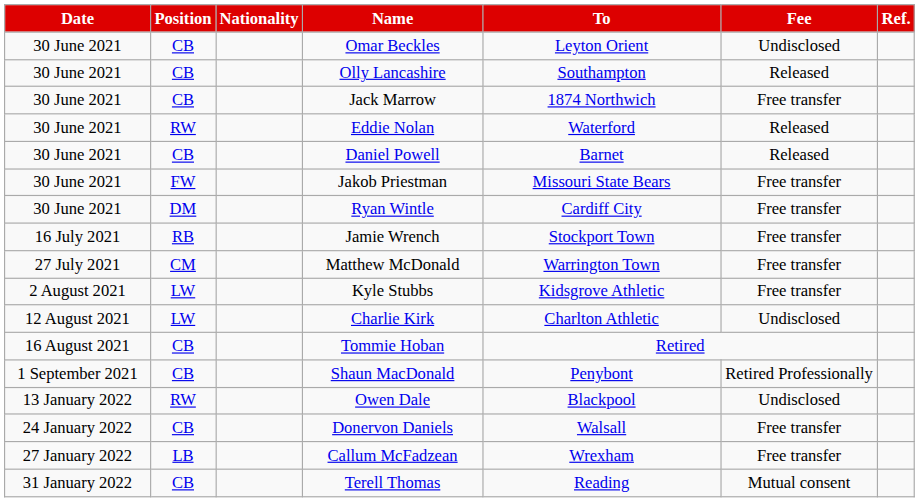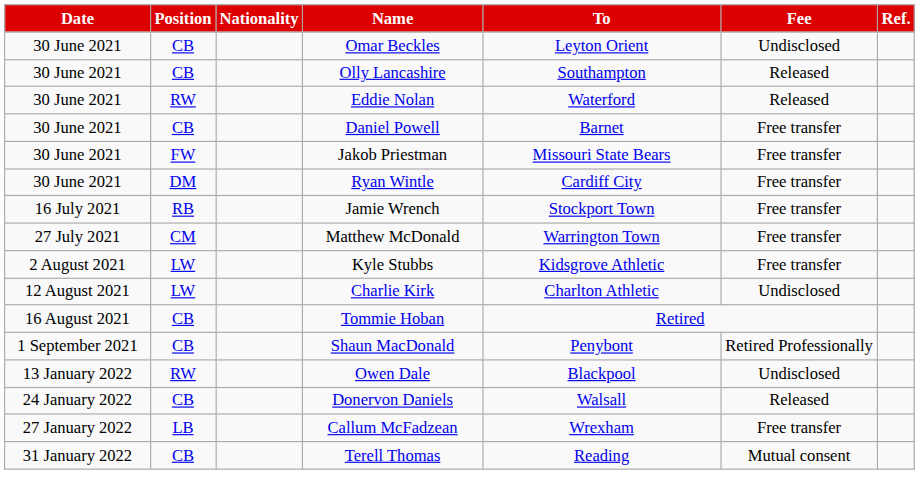- row: 30 June 2021 | CB | Jack Marrow | 1874 Northwich | Free transfer
Daniel Powell | Fee: Released -> Free transfer
Donervon Daniels | Fee: Free transfer -> Released
